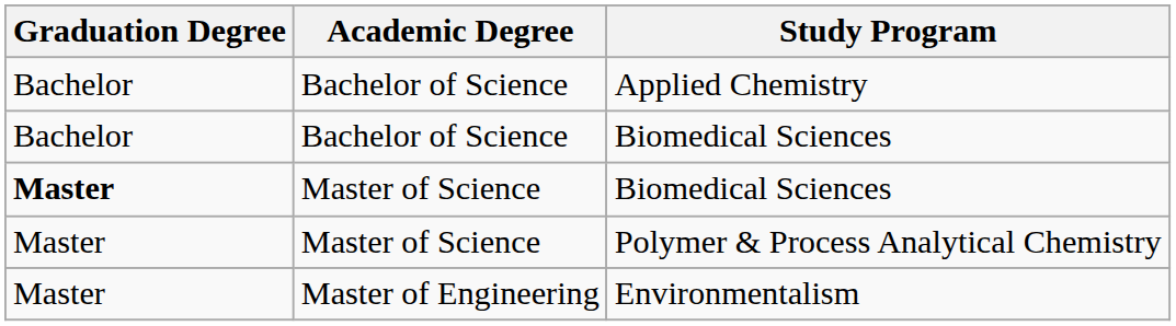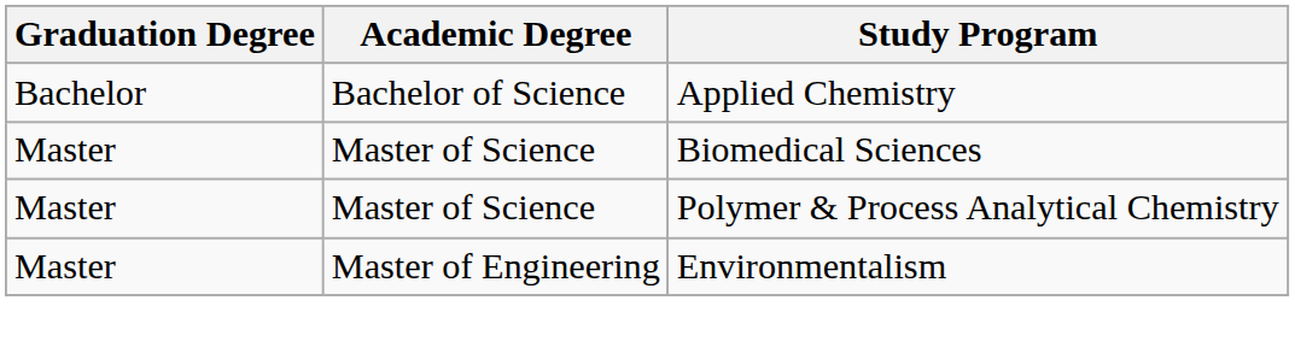- row: Bachelor | Bachelor of Science | Biomedical Sciences
Master of Science / Biomedical Sciences | Graduation Degree: bold -> normal
